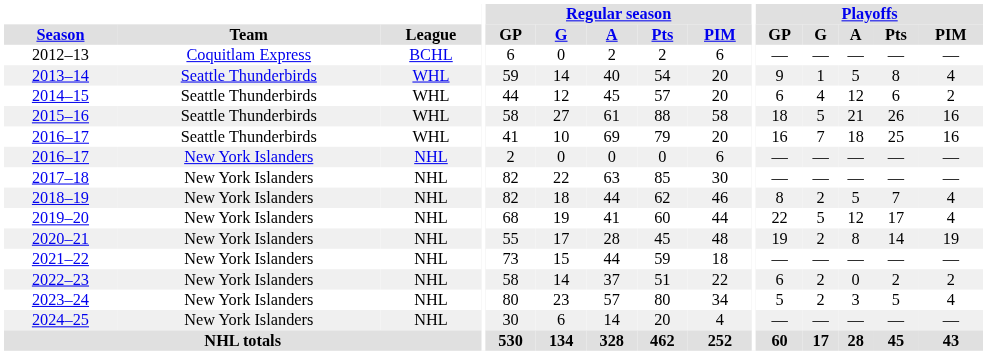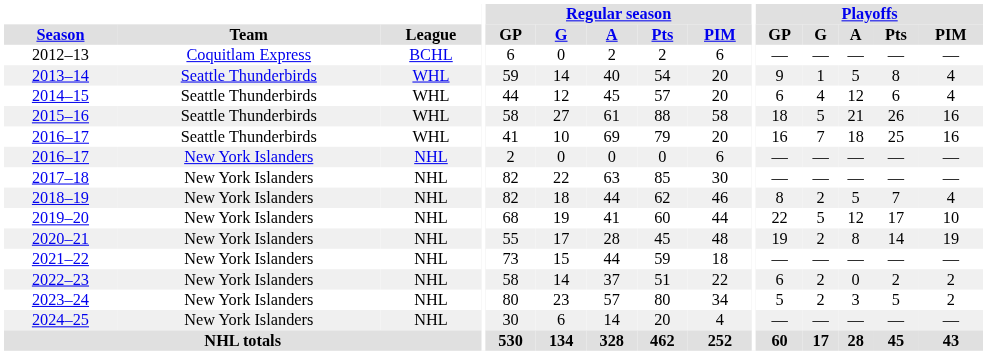2014–15 | Playoffs / PIM: 2 -> 4
2019–20 | Playoffs / PIM: 4 -> 10
2023–24 | Playoffs / PIM: 4 -> 2
